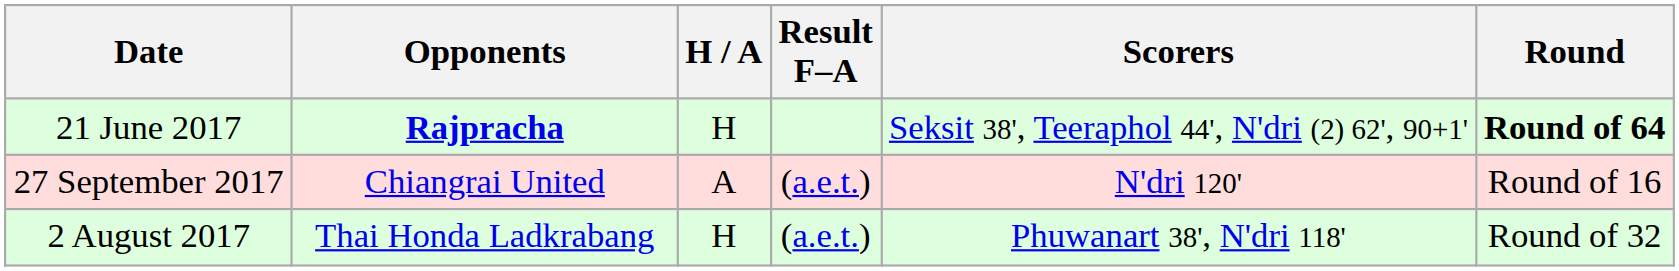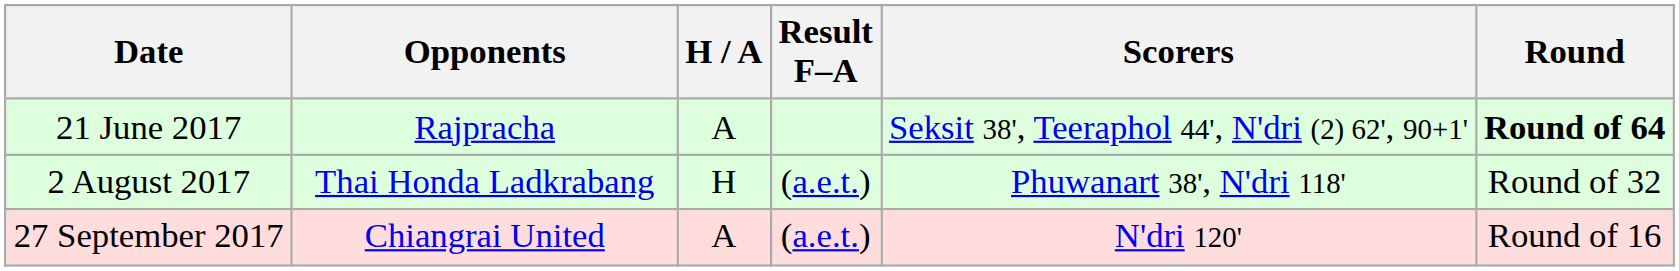21 June 2017 | Opponents: bold -> normal
21 June 2017 | H / A: H -> A
rows swapped: 2 August 2017 <-> 27 September 2017
